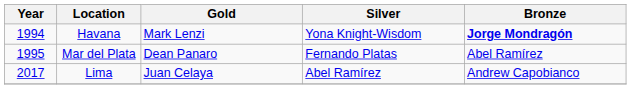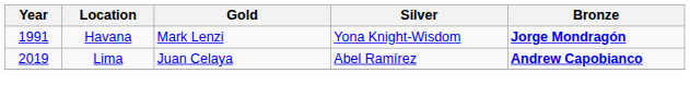Havana | Year: 1994 -> 1991
- row: 1995 | Mar del Plata | Dean Panaro | Fernando Platas | Abel Ramírez
Lima | Year: 2017 -> 2019
Lima | Bronze: normal -> bold
